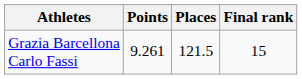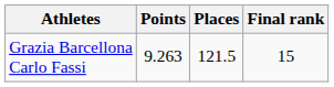Grazia Barcellona Carlo Fassi | Points: 9.261 -> 9.263
